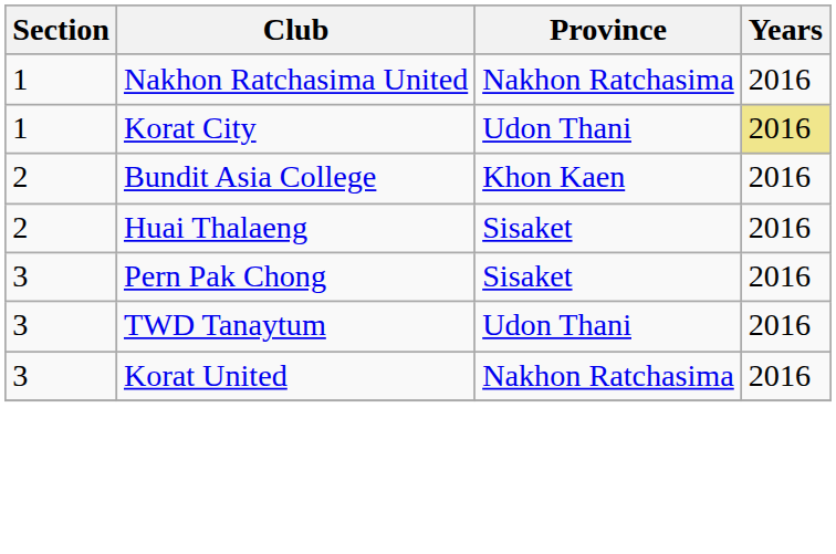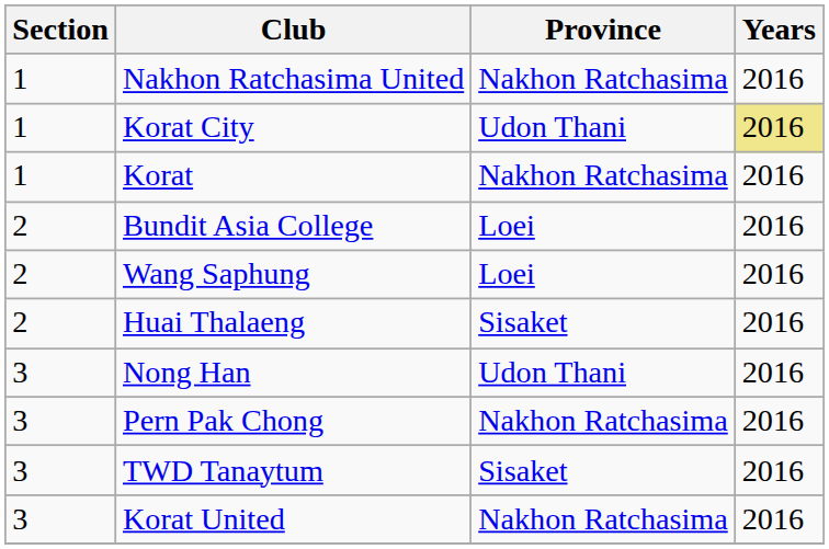+ row: 1 | Korat | Nakhon Ratchasima | 2016
Bundit Asia College | Province: Khon Kaen -> Loei
+ row: 2 | Wang Saphung | Loei | 2016
+ row: 3 | Nong Han | Udon Thani | 2016
Pern Pak Chong | Province: Sisaket -> Nakhon Ratchasima
TWD Tanaytum | Province: Udon Thani -> Sisaket
